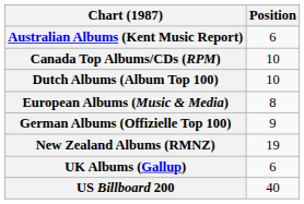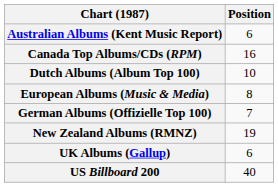Canada Top Albums/CDs (RPM) | Position: 10 -> 16
German Albums (Offizielle Top 100) | Position: 9 -> 7
